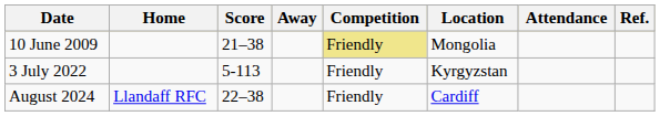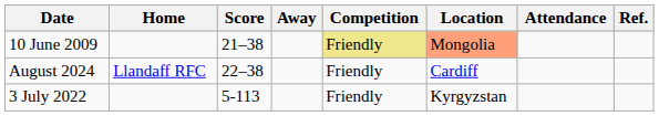10 June 2009 | Location: no background -> lightsalmon background
rows swapped: 3 July 2022 <-> August 2024
